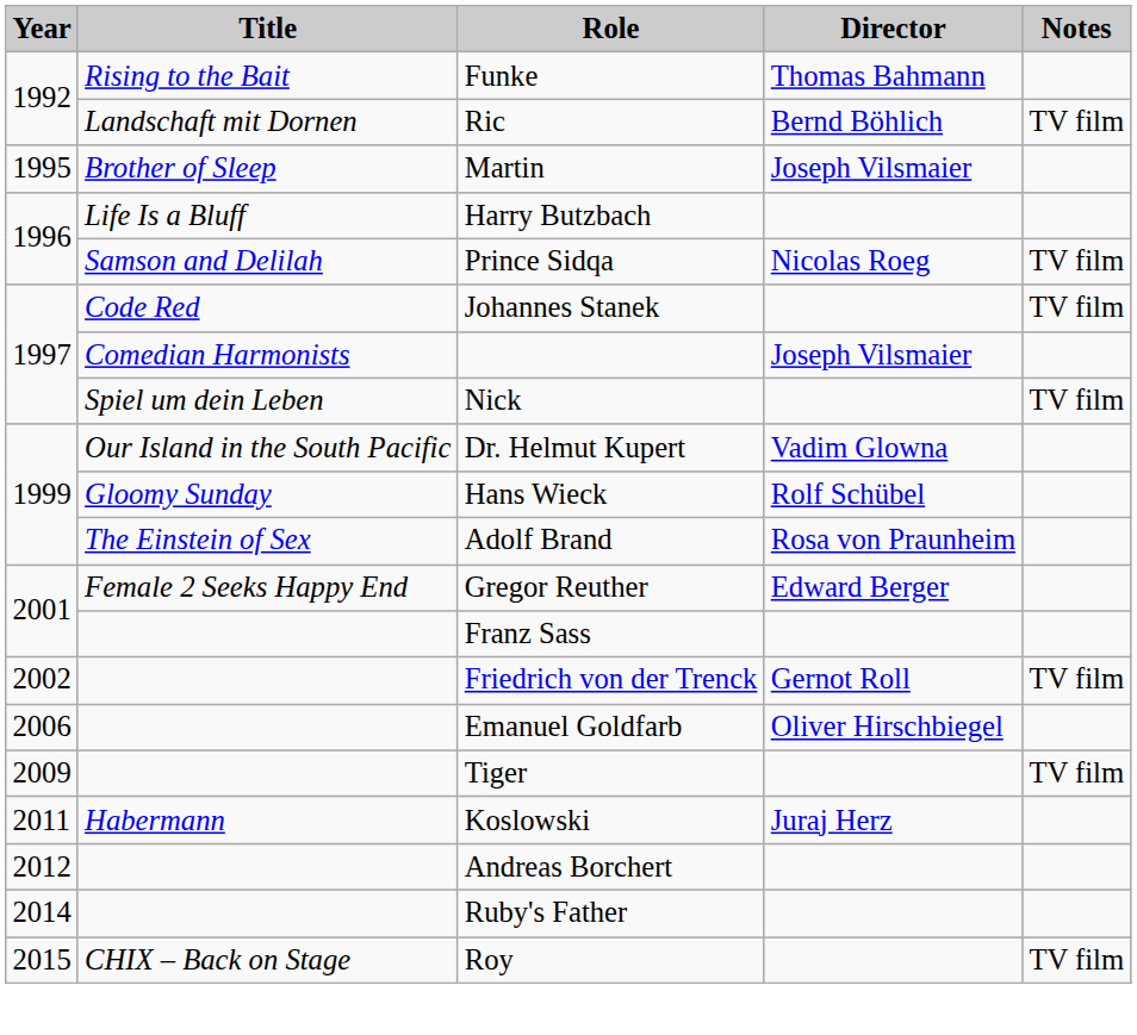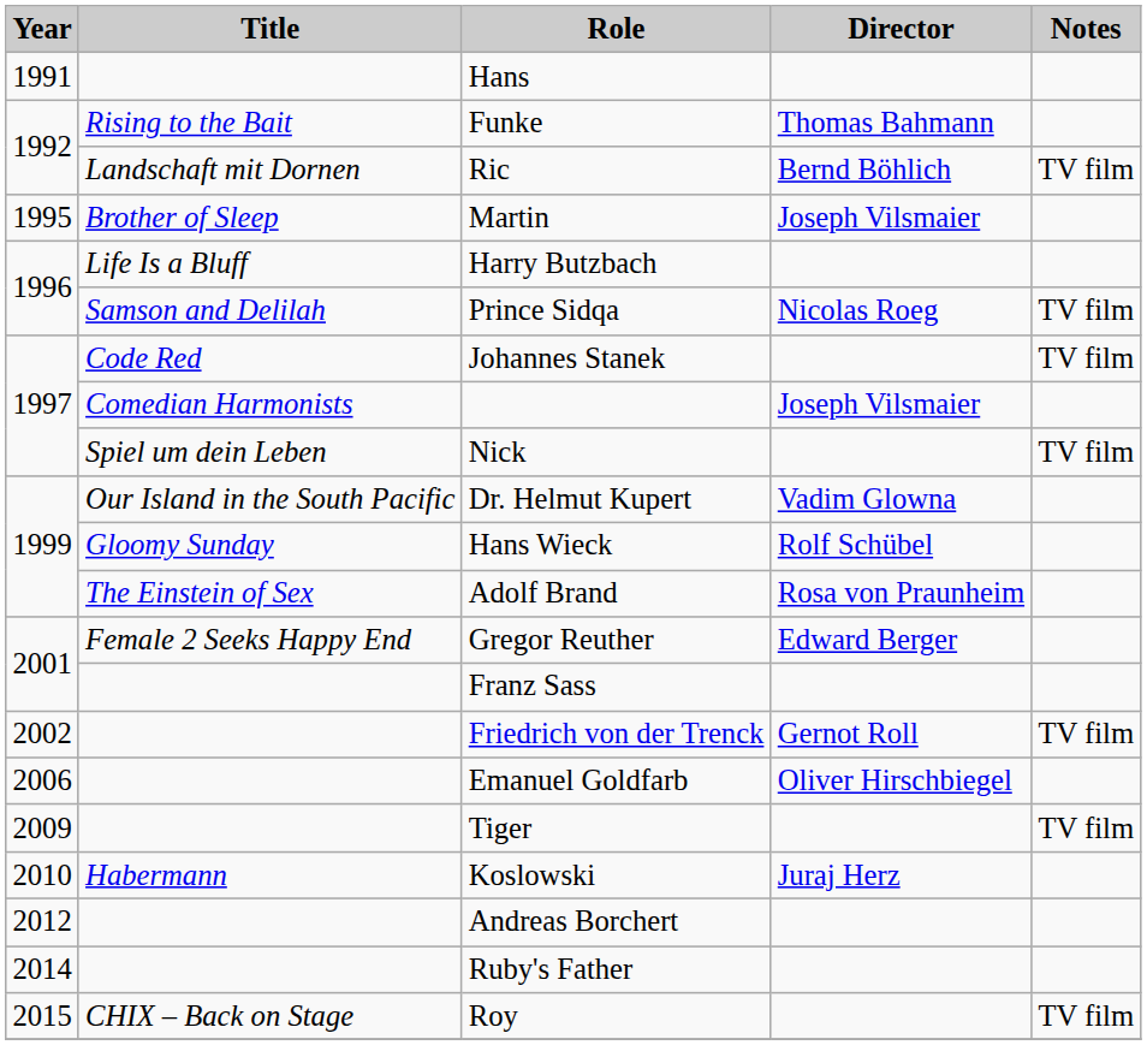+ row: 1991 | Hans
Koslowski | Year: 2011 -> 2010
